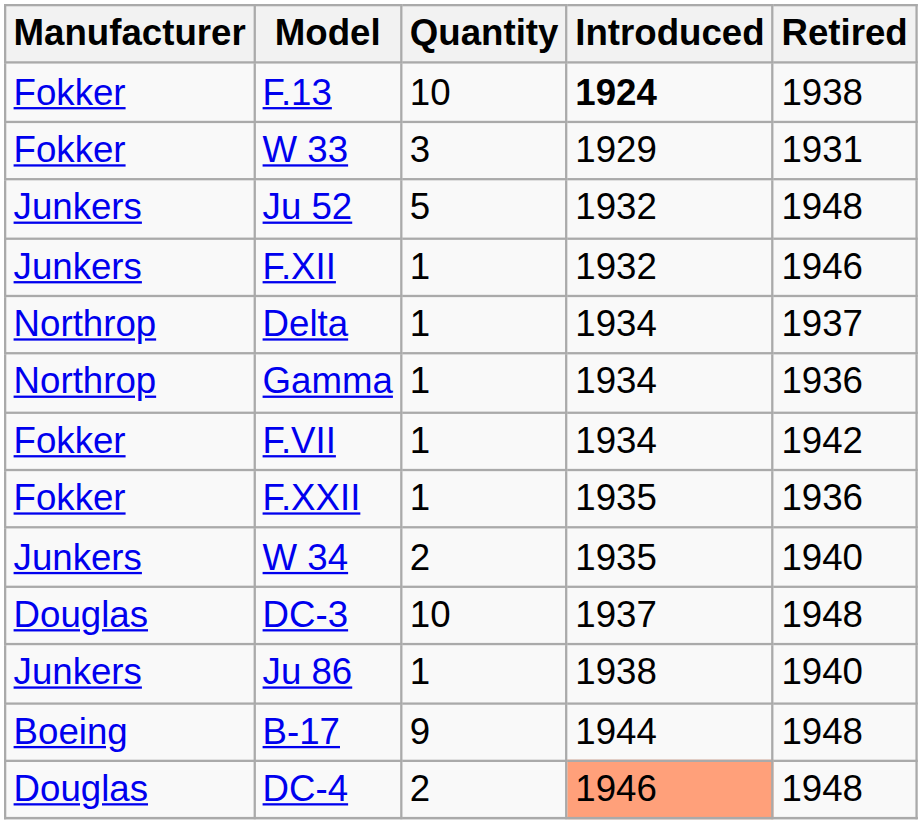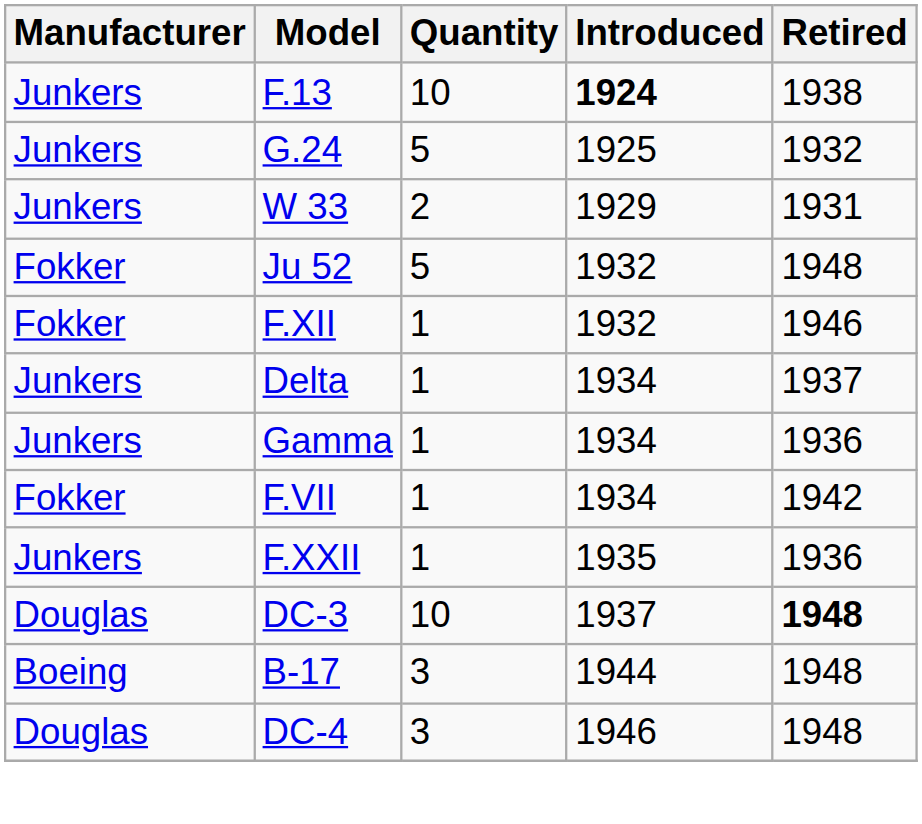F.13 | Manufacturer: Fokker -> Junkers
+ row: Junkers | G.24 | 5 | 1925 | 1932
W 33 | Manufacturer: Fokker -> Junkers
W 33 | Quantity: 3 -> 2
Ju 52 | Manufacturer: Junkers -> Fokker
F.XII | Manufacturer: Junkers -> Fokker
Delta | Manufacturer: Northrop -> Junkers
Gamma | Manufacturer: Northrop -> Junkers
F.XXII | Manufacturer: Fokker -> Junkers
- row: Junkers | W 34 | 2 | 1935 | 1940
DC-3 | Retired: normal -> bold
- row: Junkers | Ju 86 | 1 | 1938 | 1940
B-17 | Quantity: 9 -> 3
DC-4 | Quantity: 2 -> 3
DC-4 | Introduced: lightsalmon background -> no background
